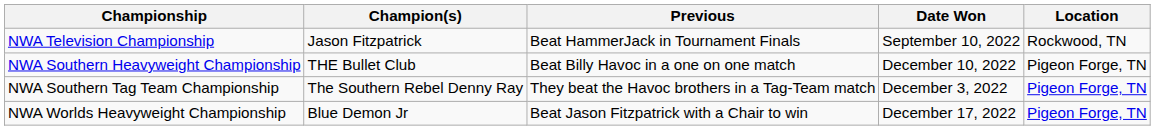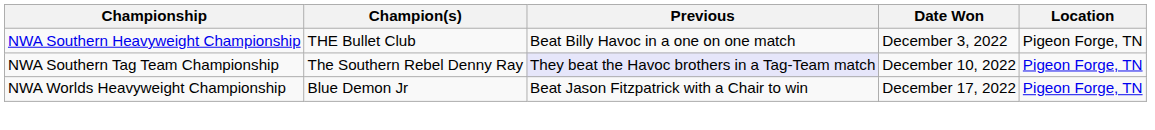- row: NWA Television Championship | Jason Fitzpatrick | Beat HammerJack in Tournament Finals | September 10, 2022 | Rockwood, TN
NWA Southern Heavyweight Championship | Date Won: December 10, 2022 -> December 3, 2022
NWA Southern Tag Team Championship | Previous: no background -> lavender background
NWA Southern Tag Team Championship | Date Won: December 3, 2022 -> December 10, 2022
